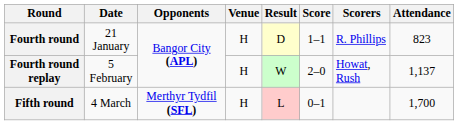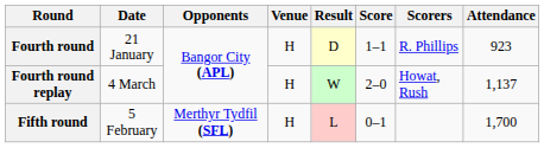Fourth round | Attendance: 823 -> 923
Fourth round replay | Date: 5 February -> 4 March
Fifth round | Date: 4 March -> 5 February
